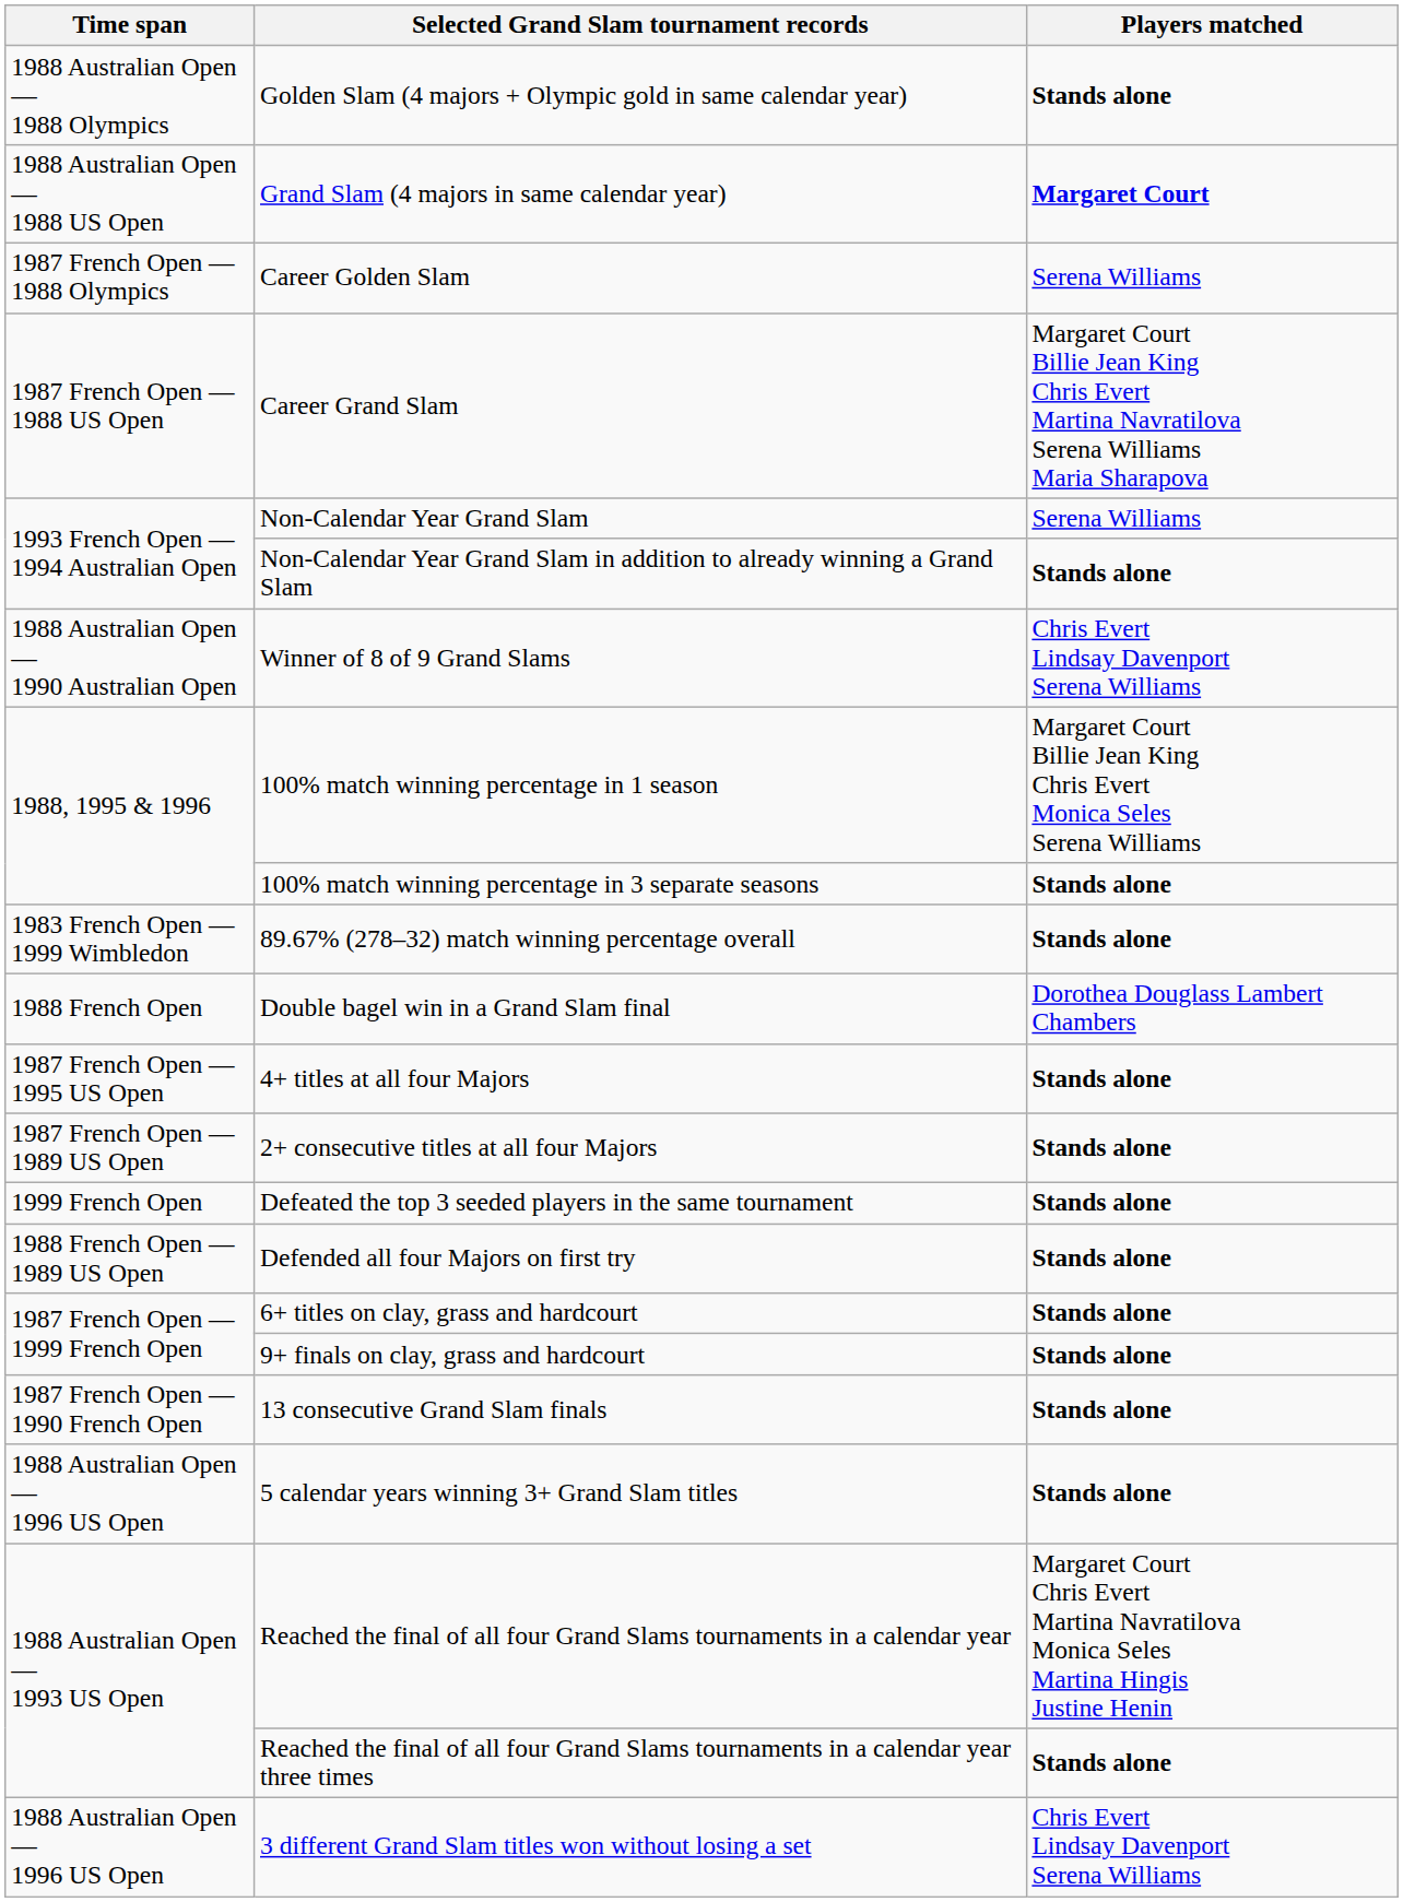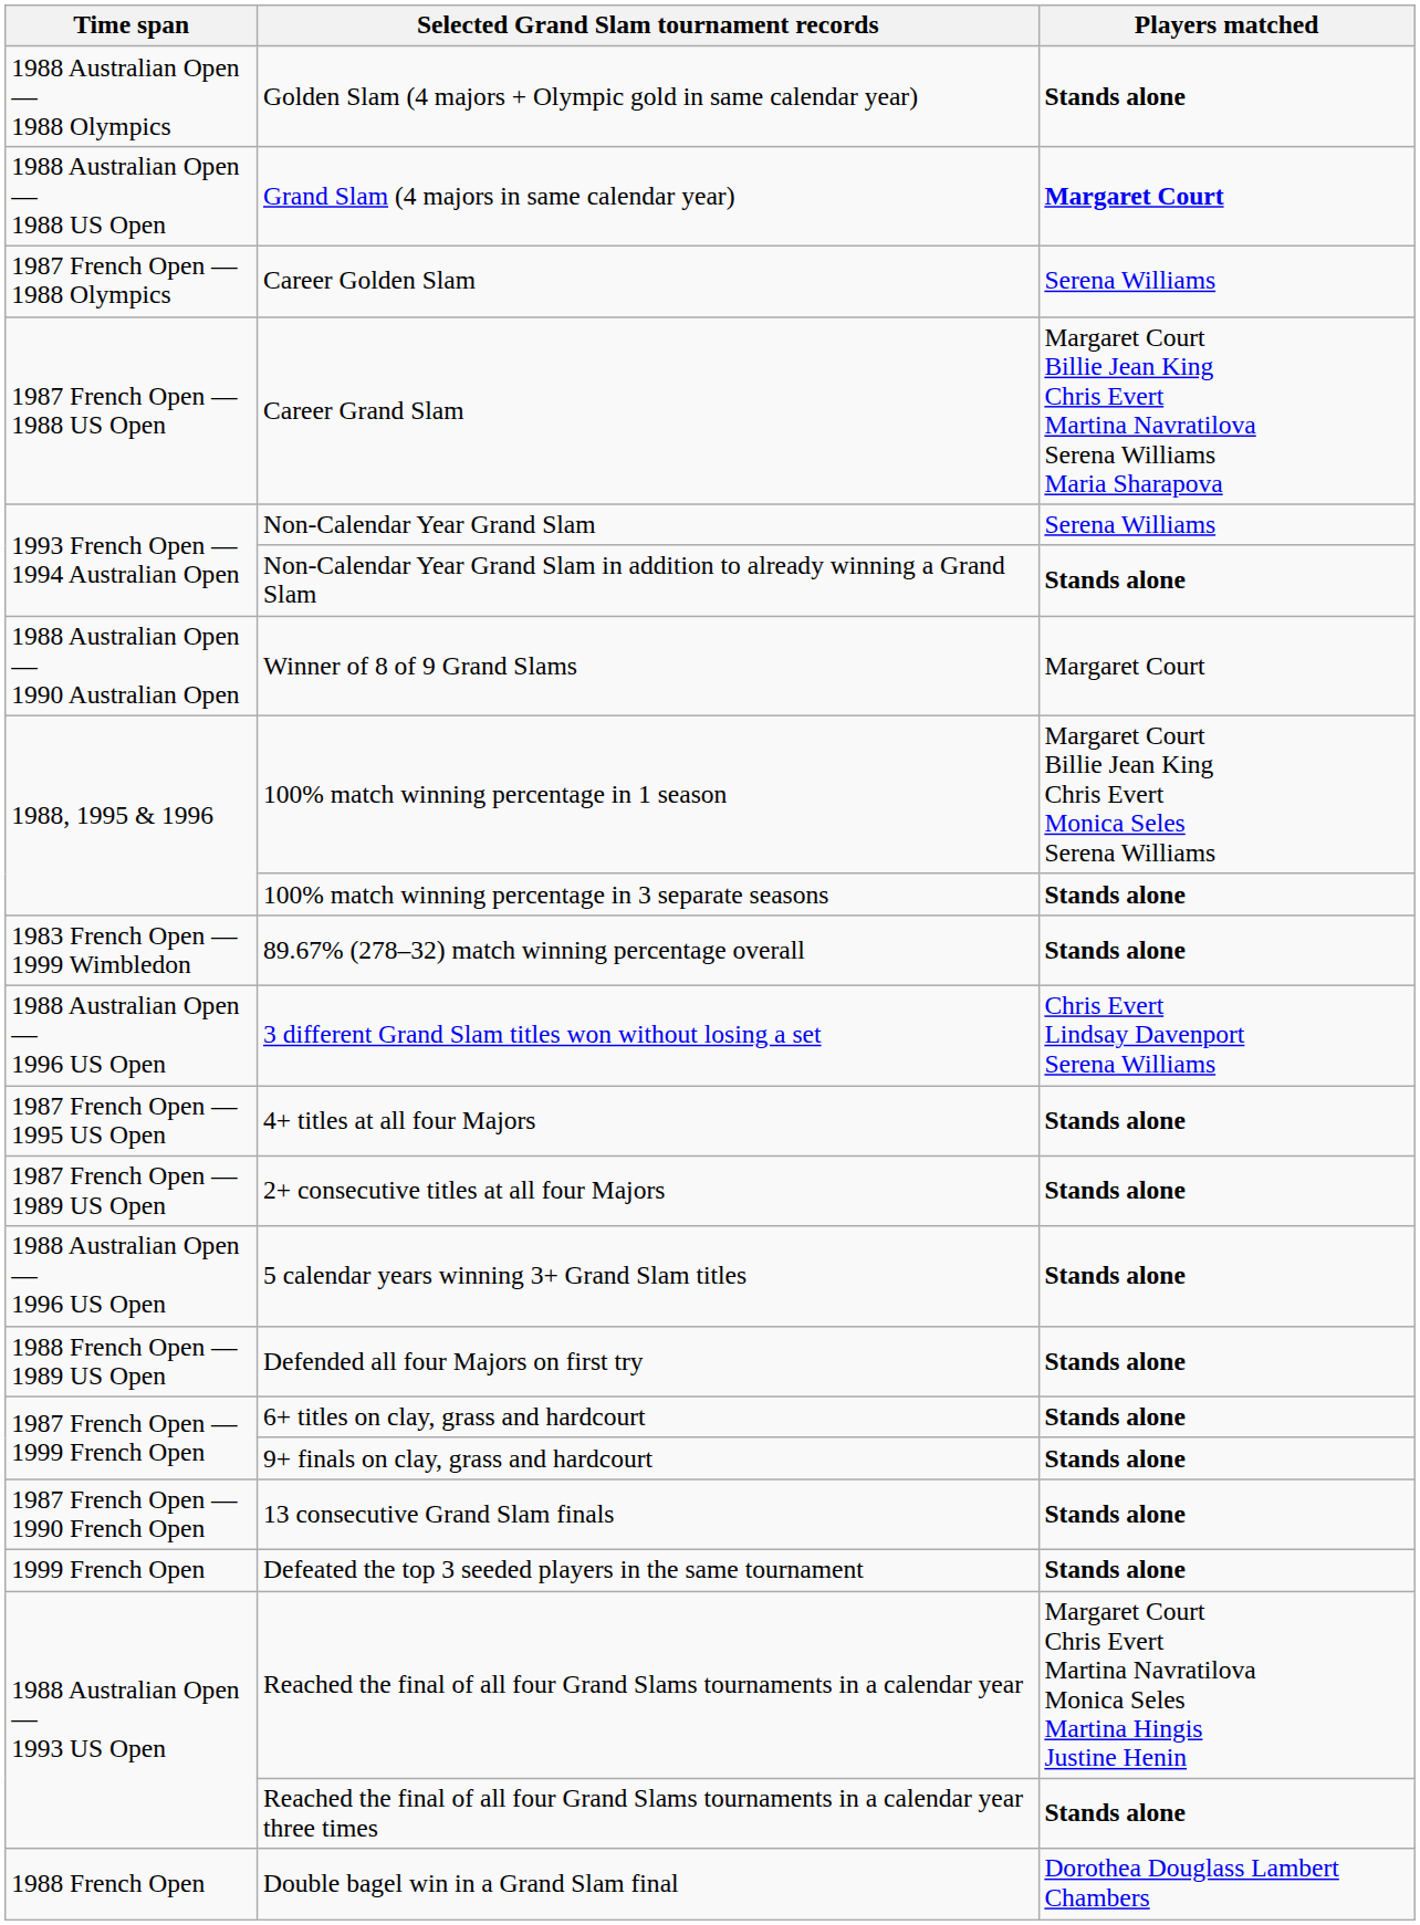Winner of 8 of 9 Grand Slams | Players matched: Chris Evert Lindsay Davenport Serena Williams -> Margaret Court
rows swapped: Double bagel win in a Grand Slam final <-> 3 different Grand Slam titles won without losing a set
rows swapped: 5 calendar years winning 3+ Grand Slam titles <-> Defeated the top 3 seeded players in the same tournament
